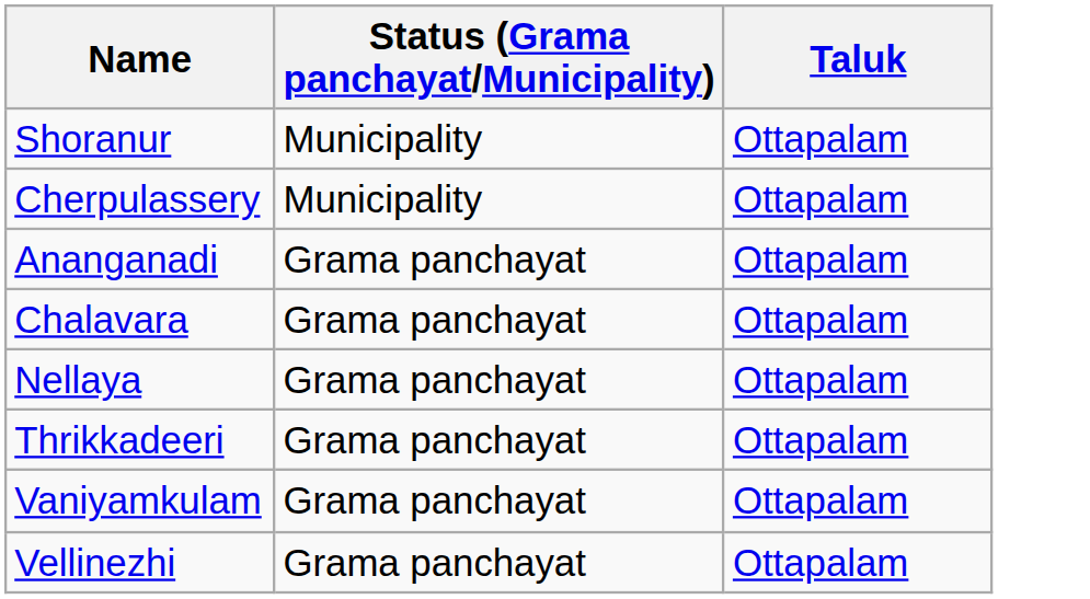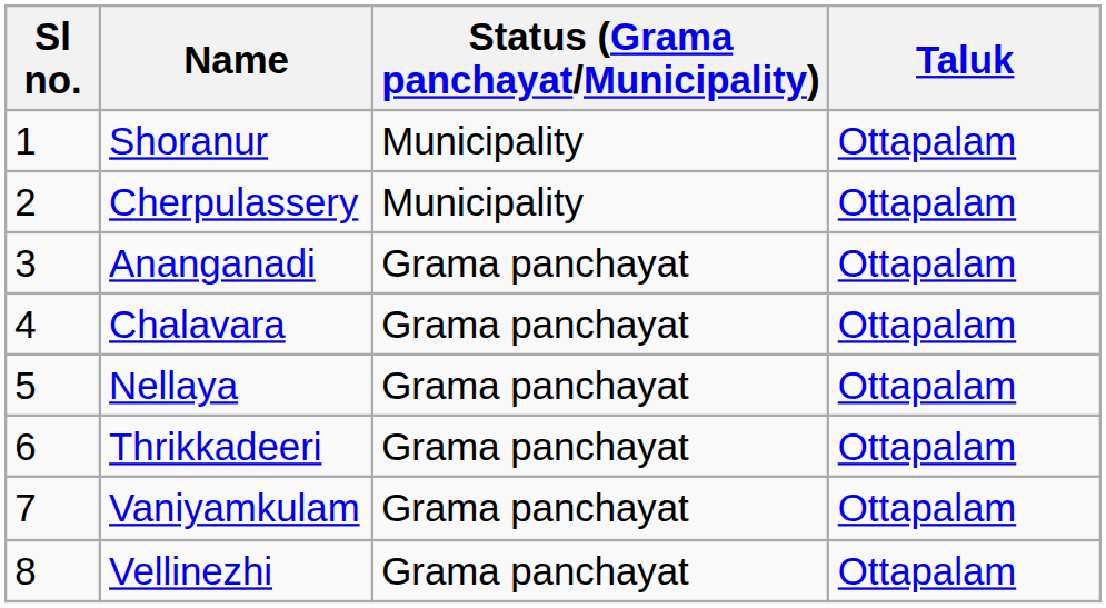+ column: Sl no. | 1 | 2 | 3 | 4 | 5 | 6 | 7 | 8
